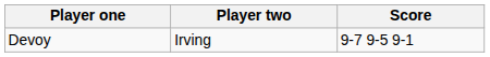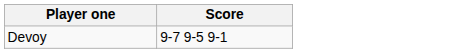- column: Player two | Irving
